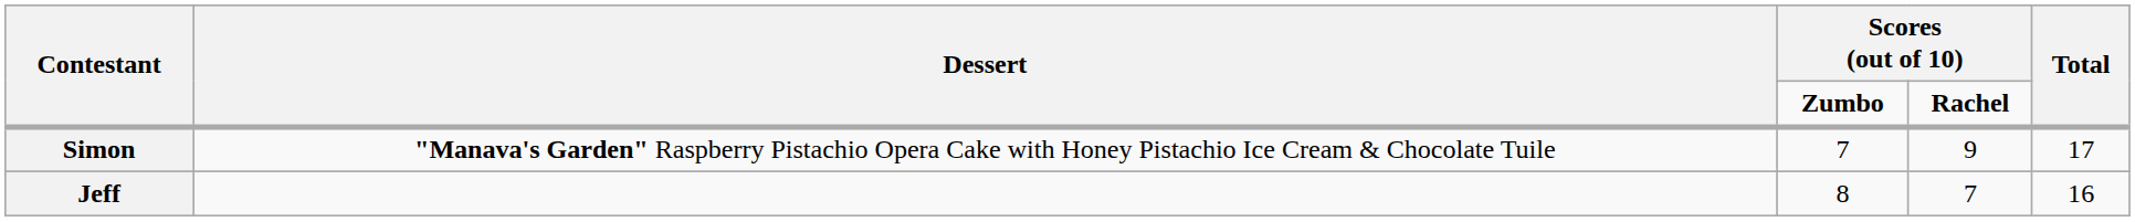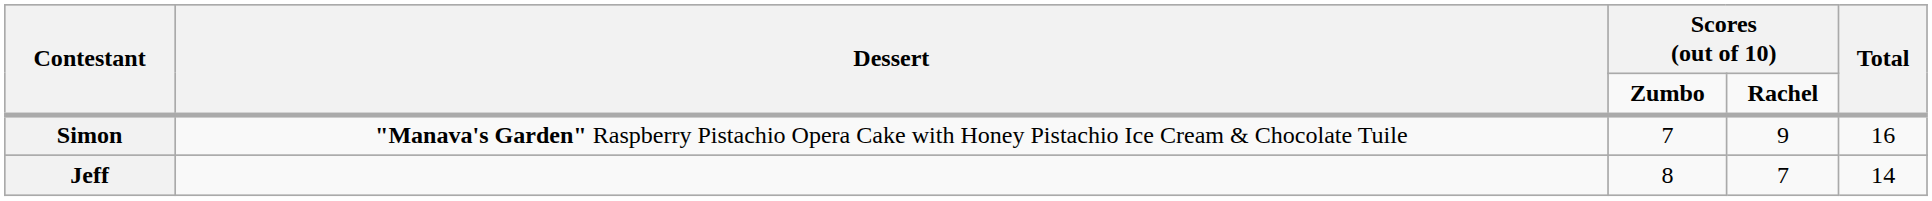Simon | Total: 17 -> 16
Jeff | Total: 16 -> 14
